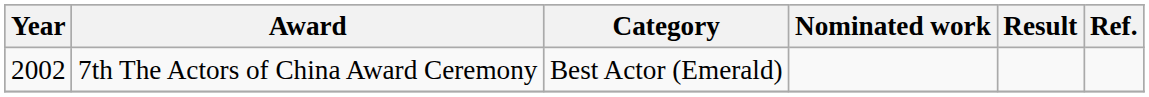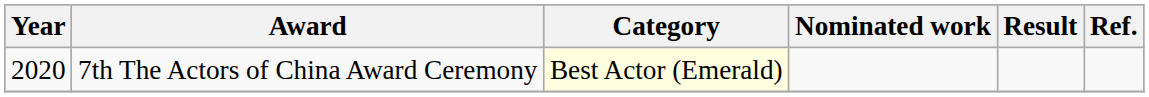7th The Actors of China Award Ceremony | Year: 2002 -> 2020
7th The Actors of China Award Ceremony | Category: no background -> lightyellow background
